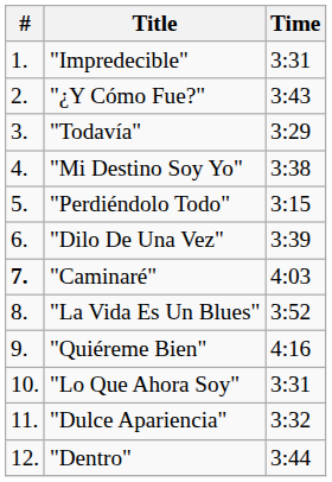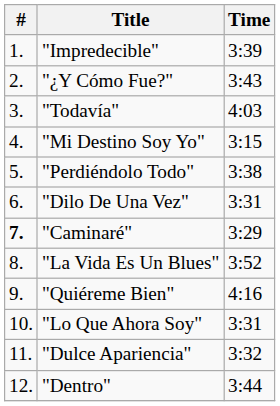"Impredecible" | Time: 3:31 -> 3:39
"Todavía" | Time: 3:29 -> 4:03
"Mi Destino Soy Yo" | Time: 3:38 -> 3:15
"Perdiéndolo Todo" | Time: 3:15 -> 3:38
"Dilo De Una Vez" | Time: 3:39 -> 3:31
"Caminaré" | Time: 4:03 -> 3:29
